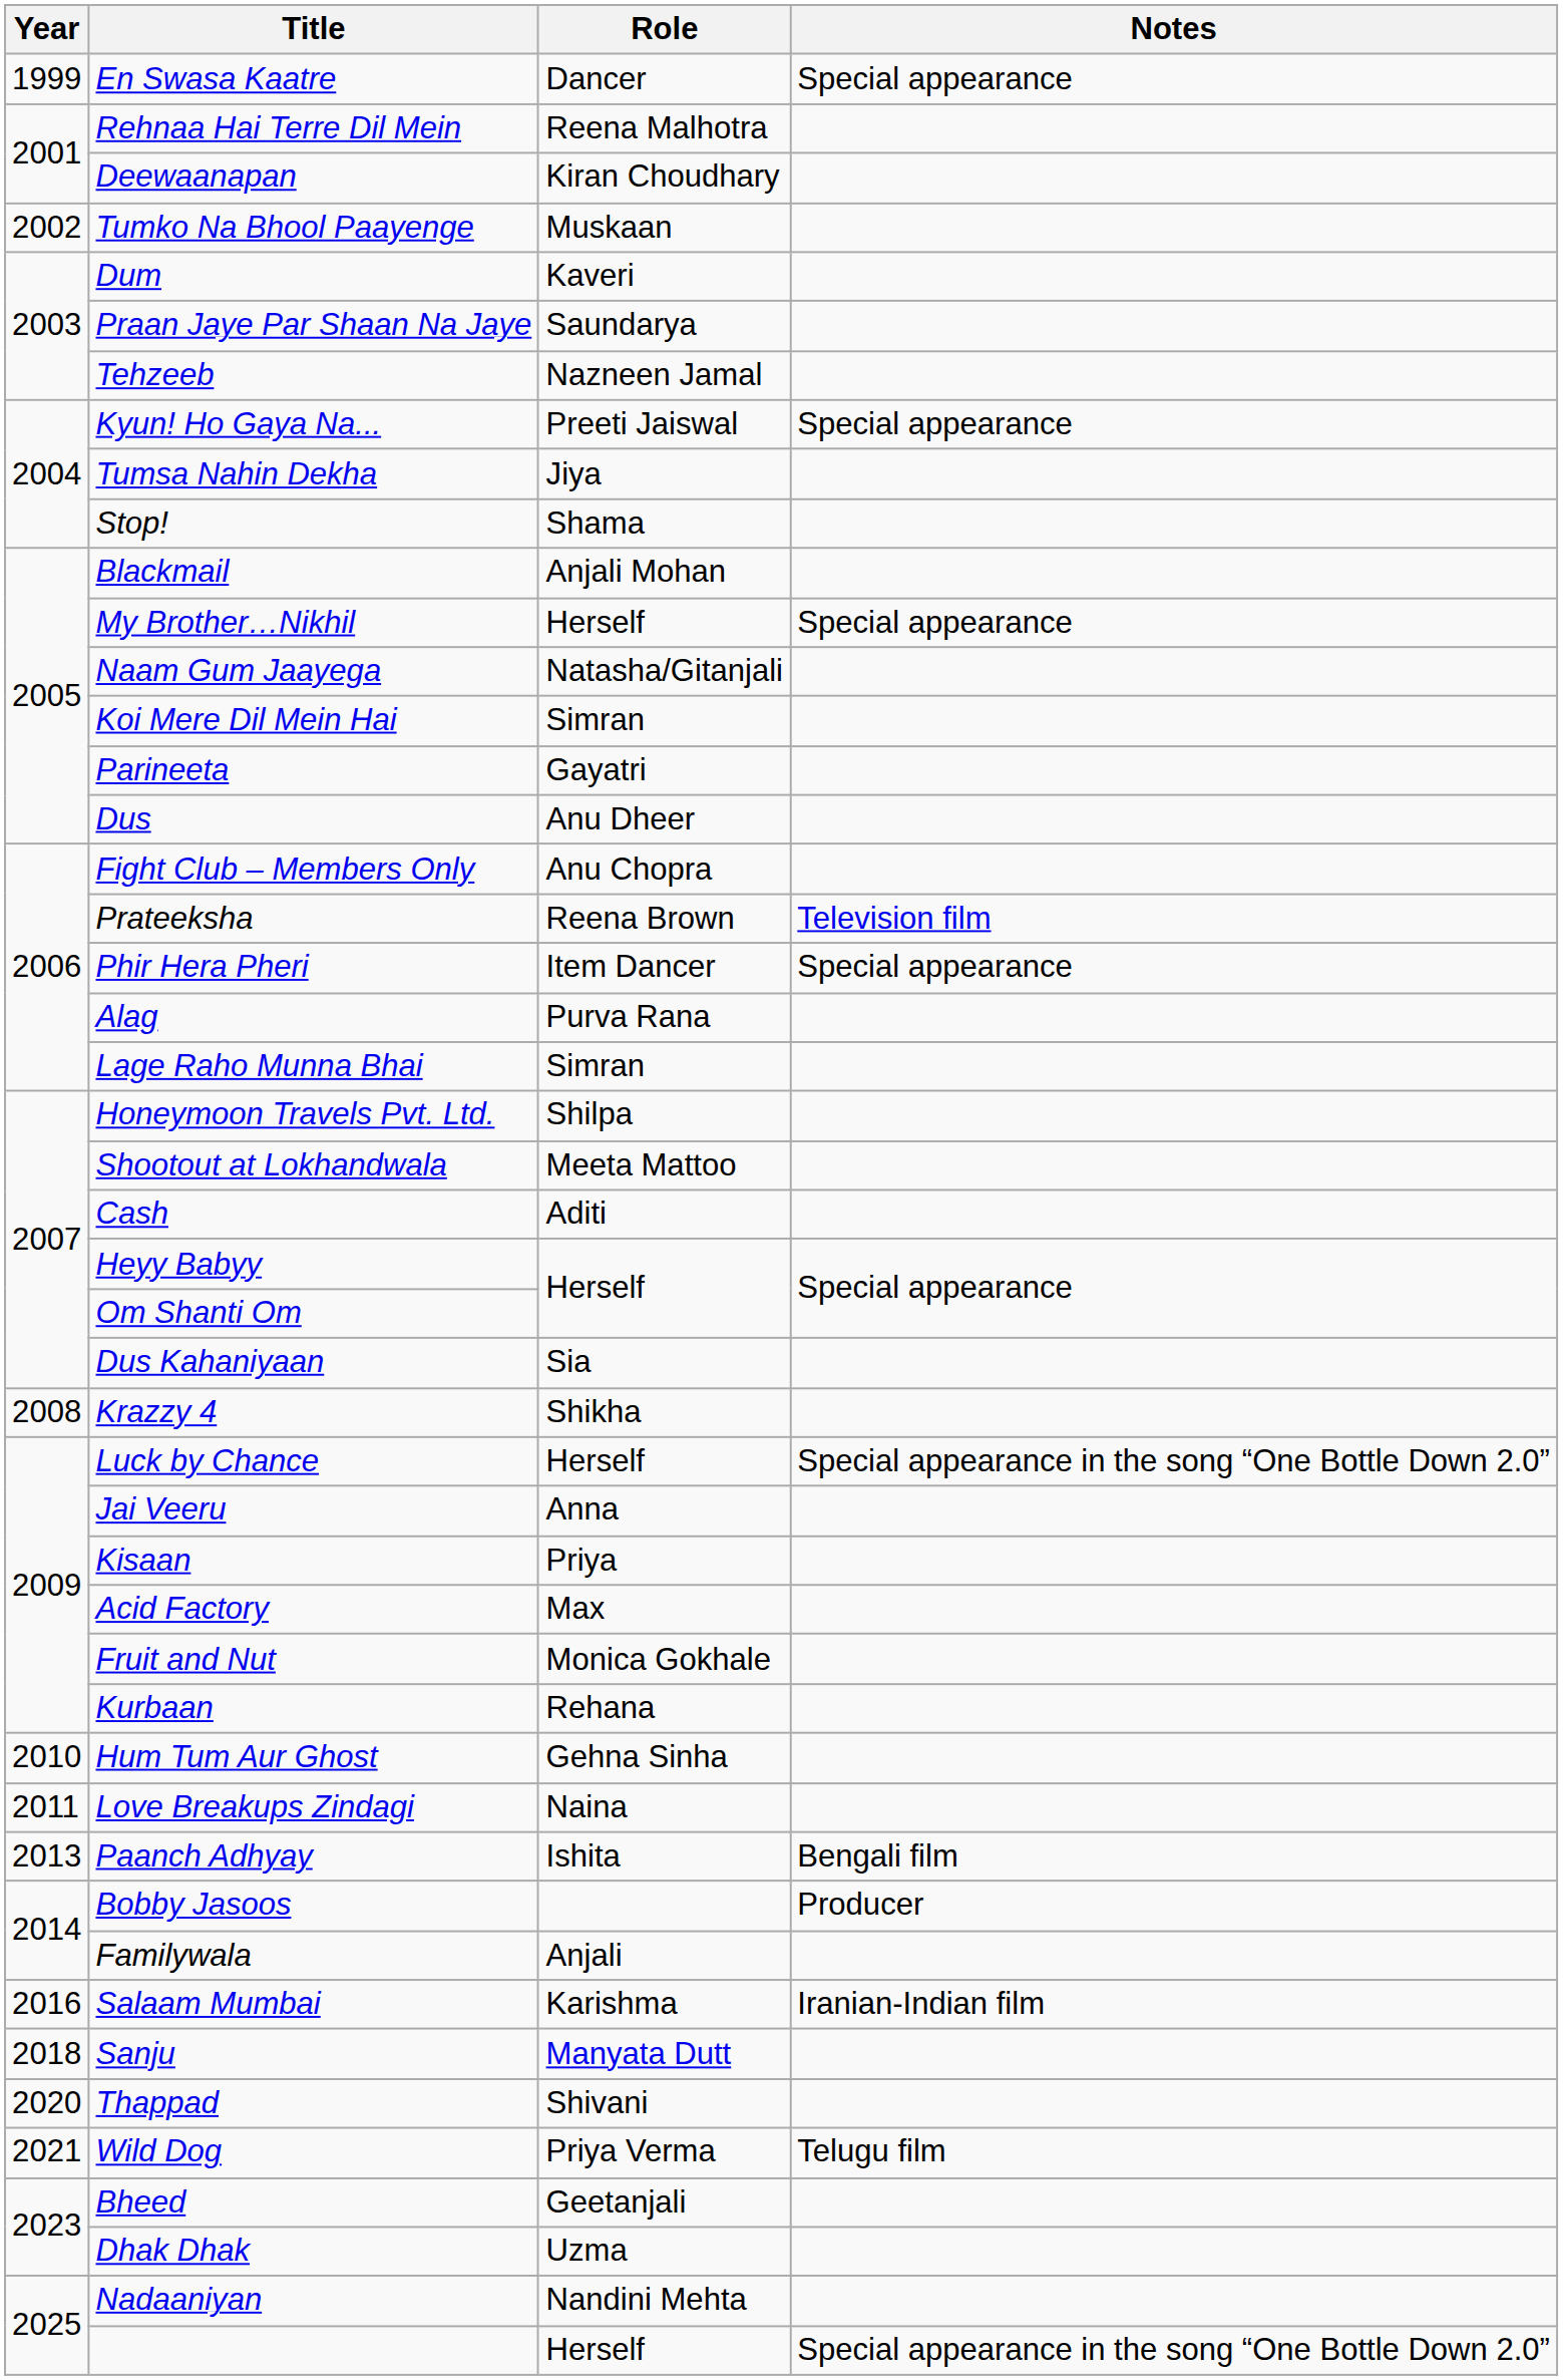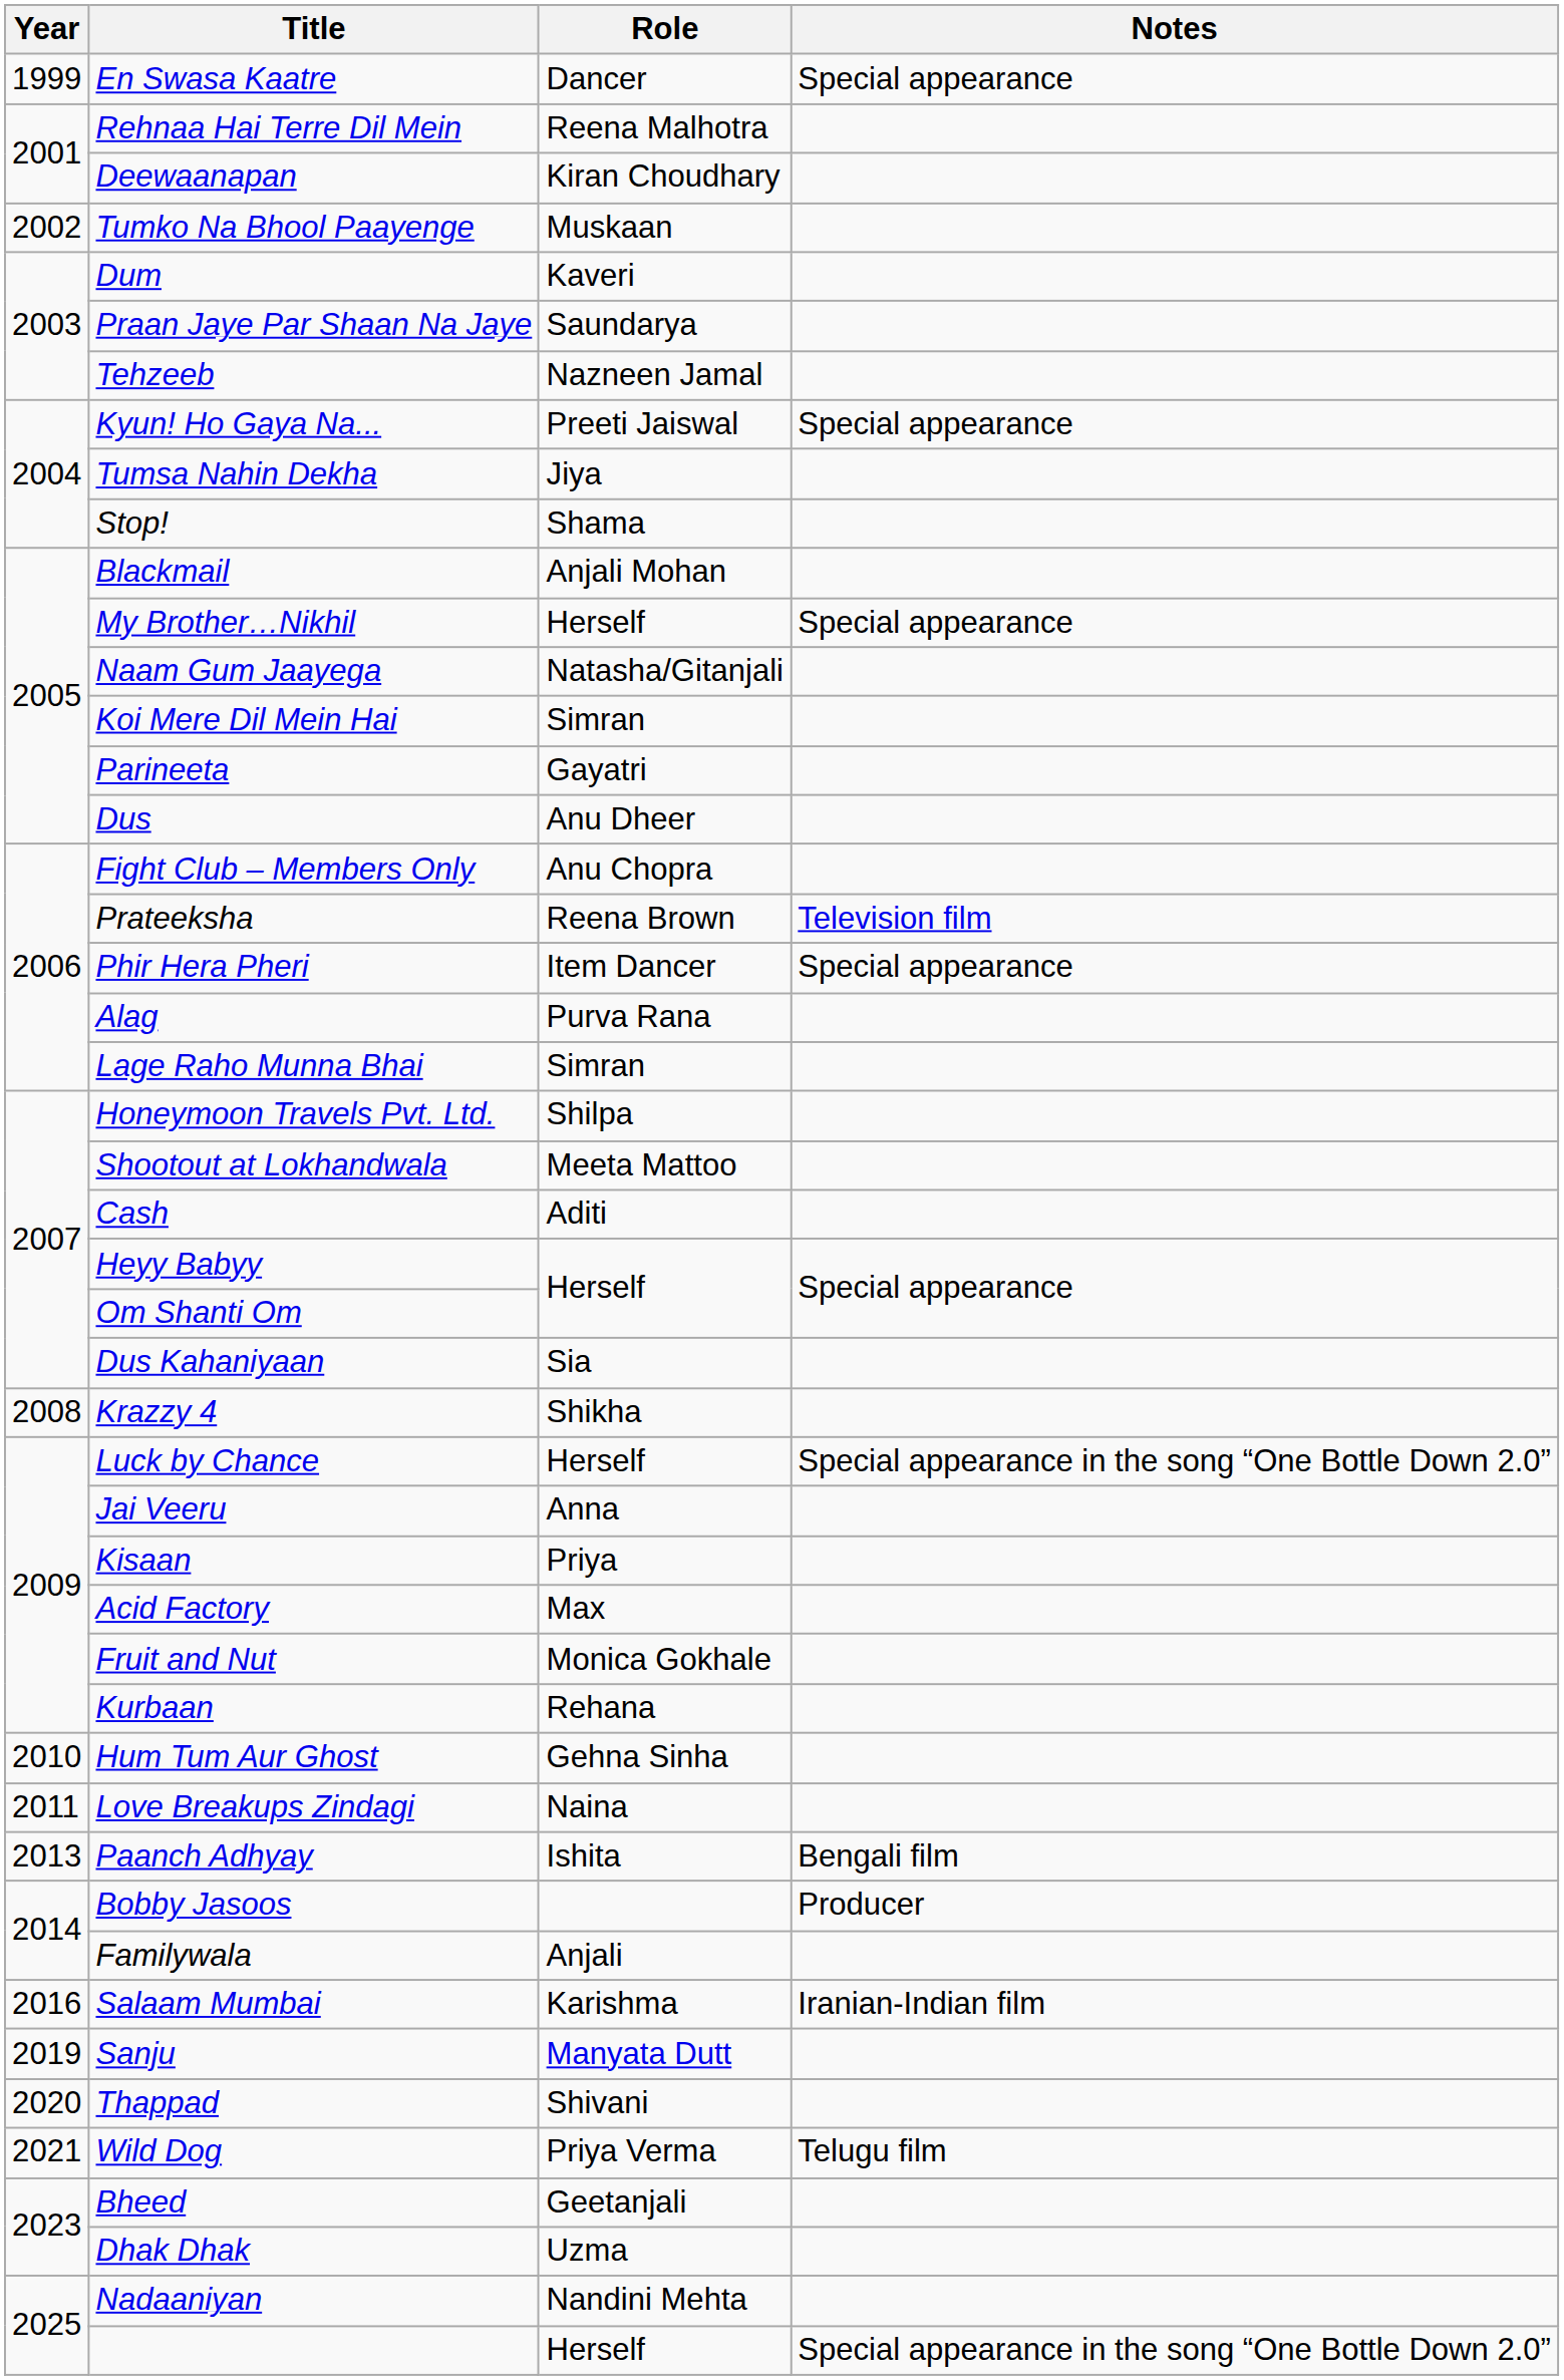Sanju | Year: 2018 -> 2019
